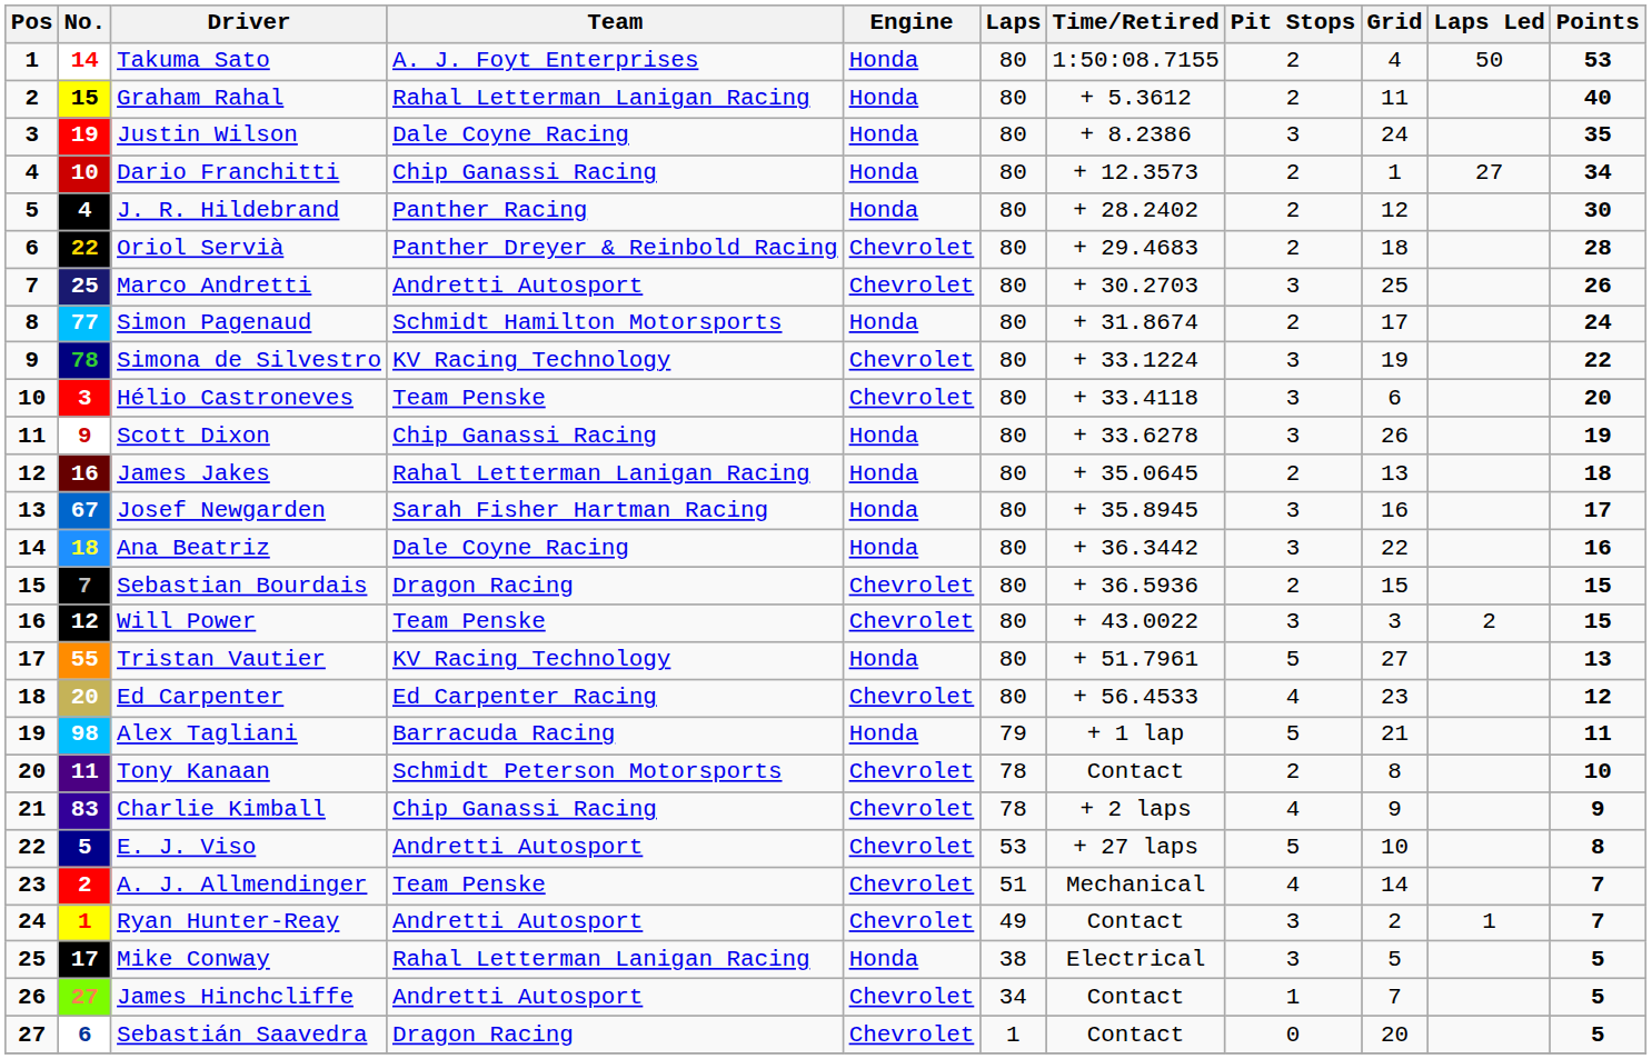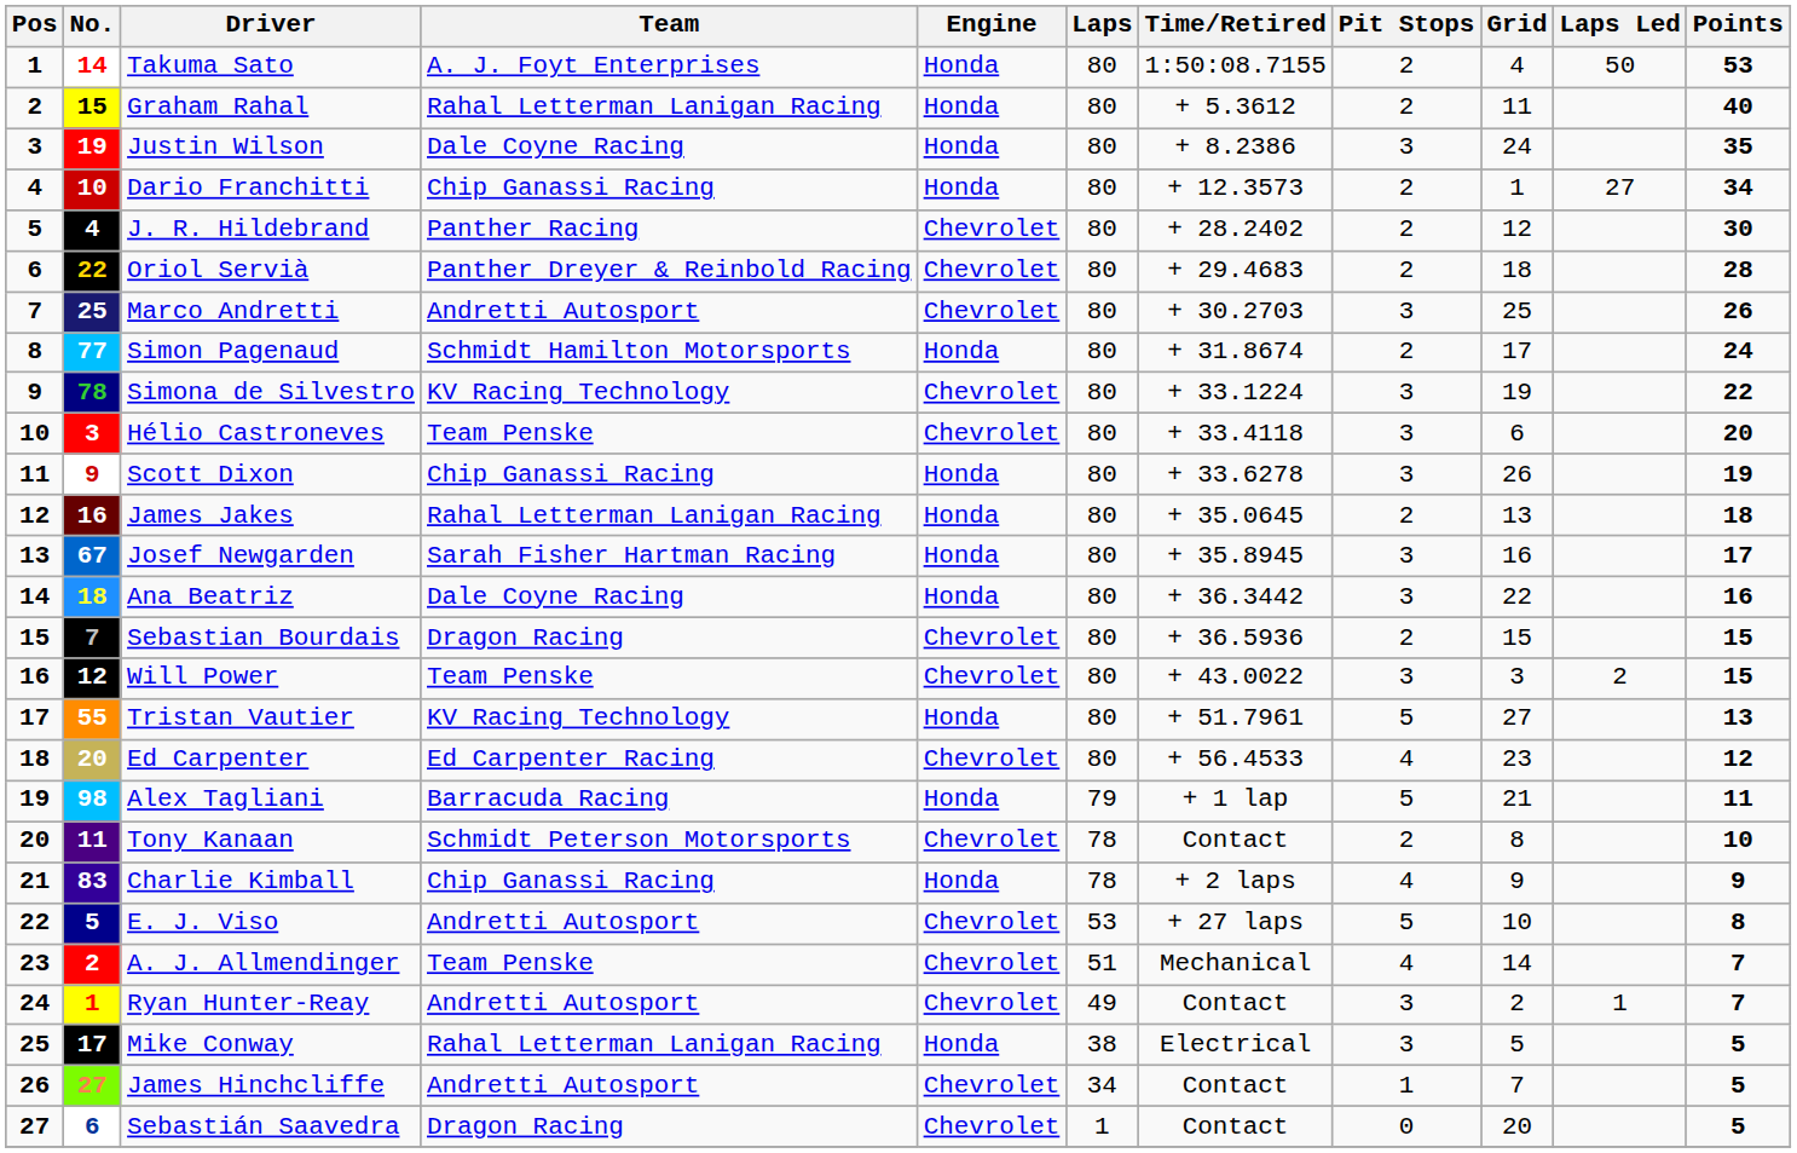J. R. Hildebrand | Engine: Honda -> Chevrolet
Charlie Kimball | Engine: Chevrolet -> Honda
